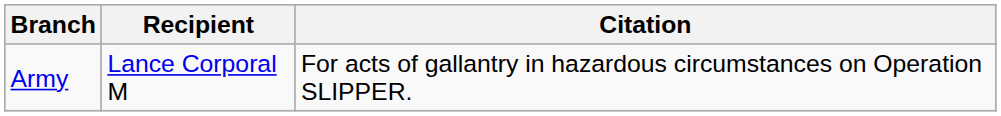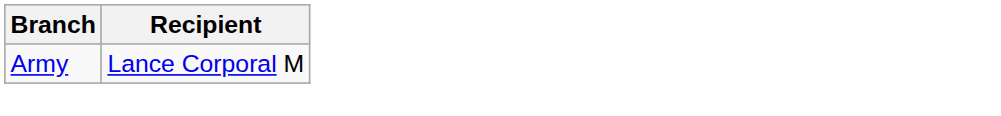- column: Citation | For acts of gallantry in hazardous circumstances on Operation SLIPPER.
